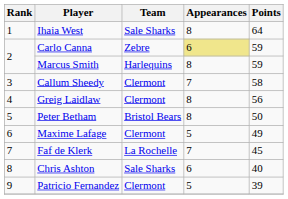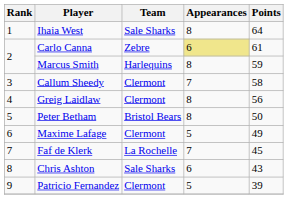Carlo Canna | Points: 59 -> 61
Chris Ashton | Points: 40 -> 43
